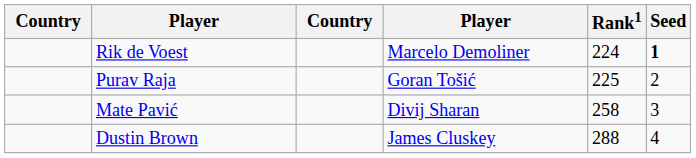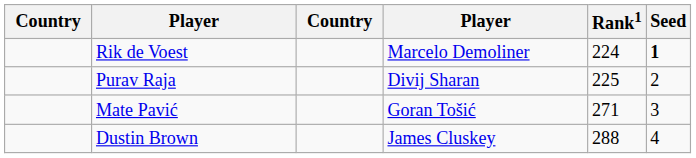Purav Raja | column 4: Goran Tošić -> Divij Sharan
Mate Pavić | column 4: Divij Sharan -> Goran Tošić
Mate Pavić | Rank1: 258 -> 271
